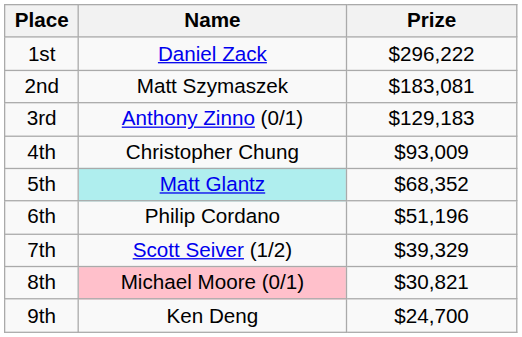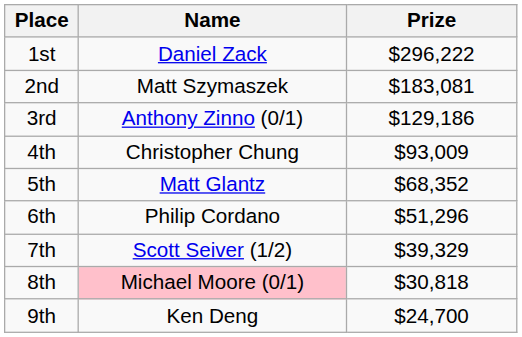3rd | Prize: $129,183 -> $129,186
5th | Name: paleturquoise background -> no background
6th | Prize: $51,196 -> $51,296
8th | Prize: $30,821 -> $30,818
